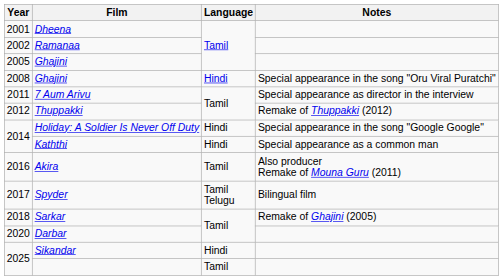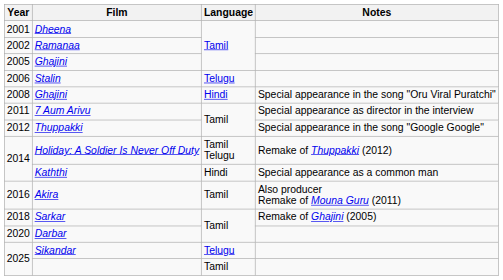+ row: 2006 | Stalin | Telugu
Thuppakki | Notes: Remake of Thuppakki (2012) -> Special appearance in the song "Google Google"
Holiday: A Soldier Is Never Off Duty | Language: Hindi -> Tamil Telugu
Holiday: A Soldier Is Never Off Duty | Notes: Special appearance in the song "Google Google" -> Remake of Thuppakki (2012)
- row: 2017 | Spyder | Tamil Telugu | Bilingual film
Sikandar | Language: Hindi -> Telugu
